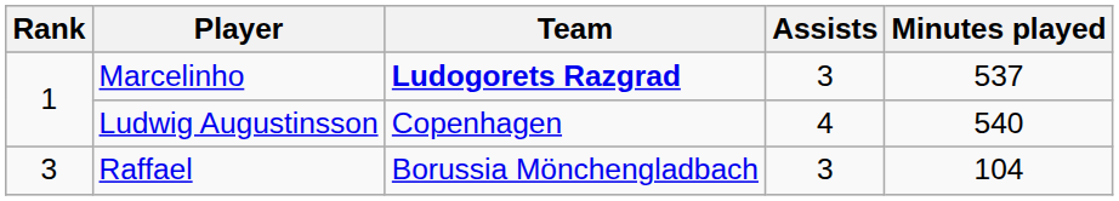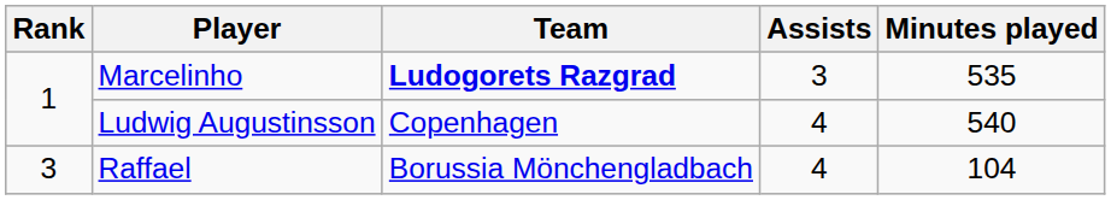Marcelinho | Minutes played: 537 -> 535
Raffael | Assists: 3 -> 4
